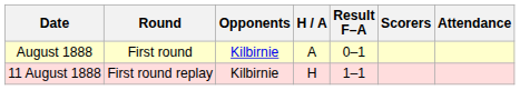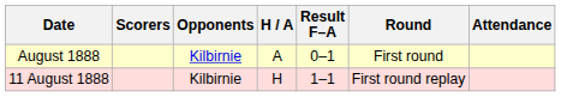columns swapped: Round <-> Scorers
